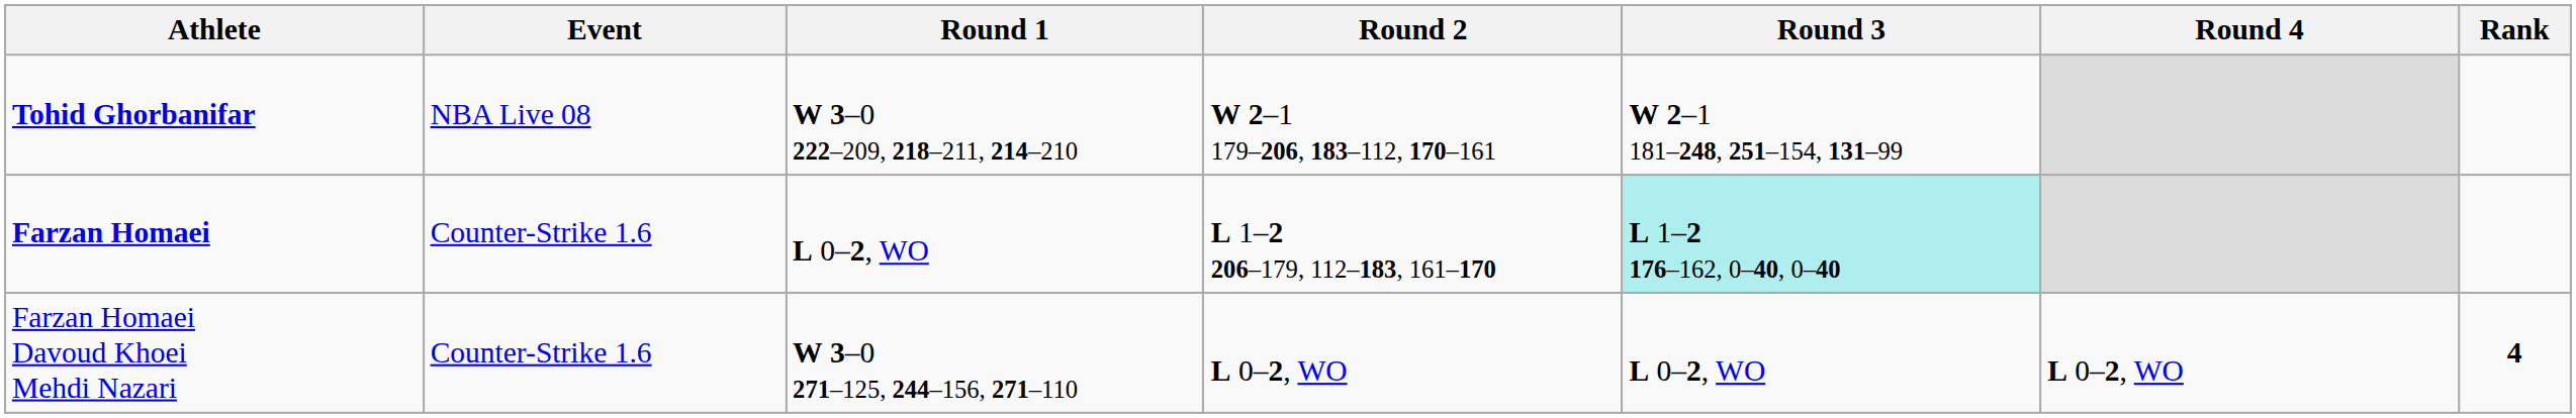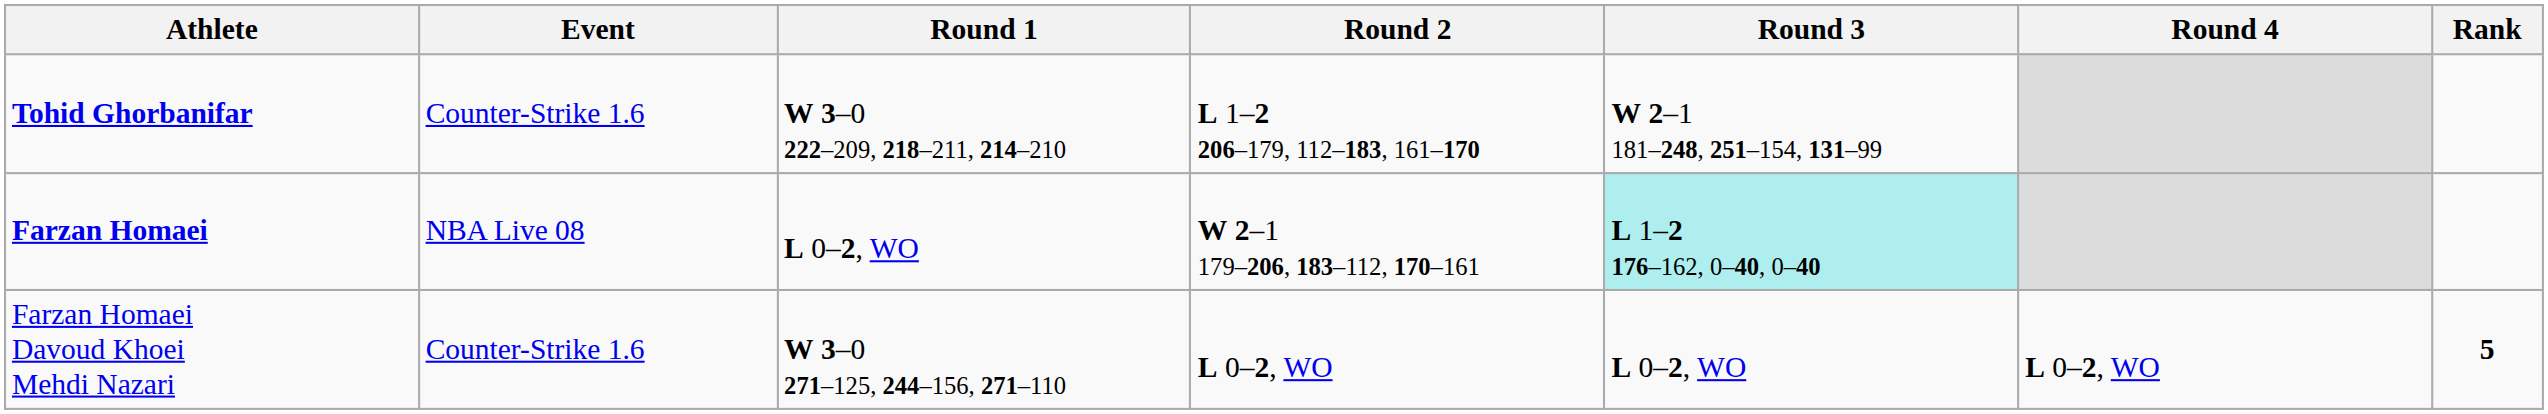Tohid Ghorbanifar | Event: NBA Live 08 -> Counter-Strike 1.6
Tohid Ghorbanifar | Round 2: W 2–1 179–206, 183–112, 170–161 -> L 1–2 206–179, 112–183, 161–170
Farzan Homaei | Event: Counter-Strike 1.6 -> NBA Live 08
Farzan Homaei | Round 2: L 1–2 206–179, 112–183, 161–170 -> W 2–1 179–206, 183–112, 170–161
Farzan Homaei Davoud Khoei Mehdi Nazari | Rank: 4 -> 5
